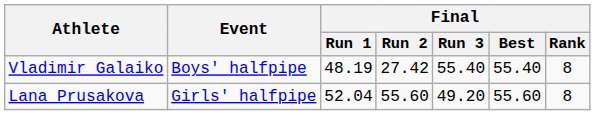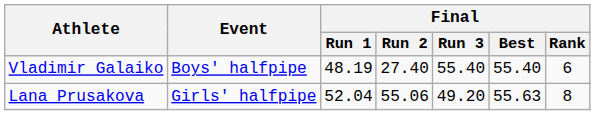Vladimir Galaiko | Final / Run 2: 27.42 -> 27.40
Vladimir Galaiko | Final / Rank: 8 -> 6
Lana Prusakova | Final / Run 2: 55.60 -> 55.06
Lana Prusakova | Final / Best: 55.60 -> 55.63
